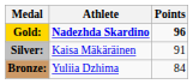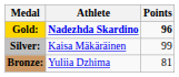Silver: | Points: 91 -> 99
Bronze: | Points: 84 -> 81
